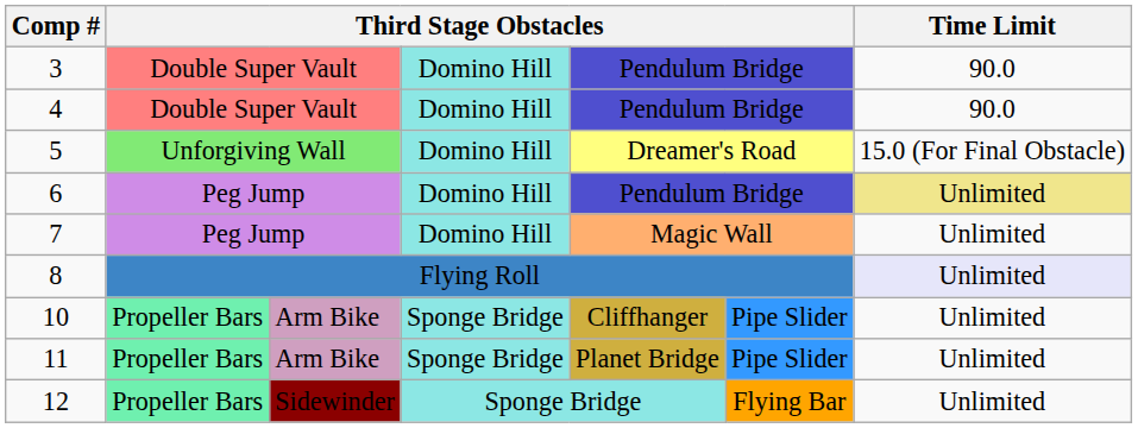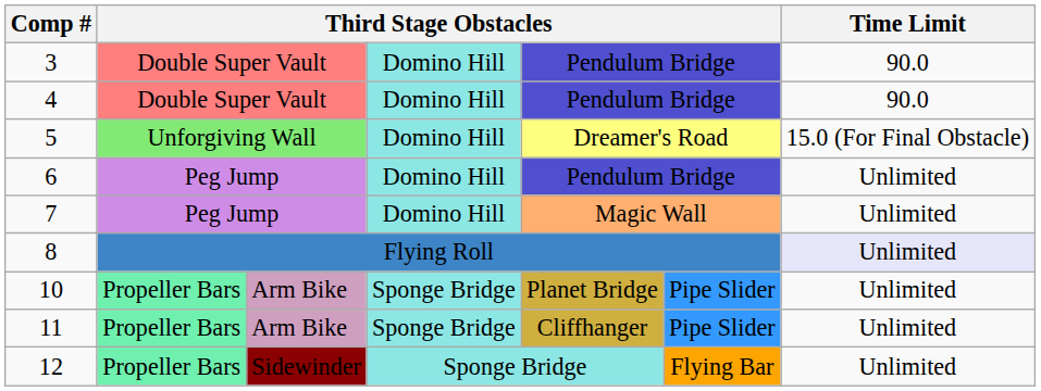6 | Time Limit: khaki background -> no background
10 | column 5: Cliffhanger -> Planet Bridge
11 | column 5: Planet Bridge -> Cliffhanger
